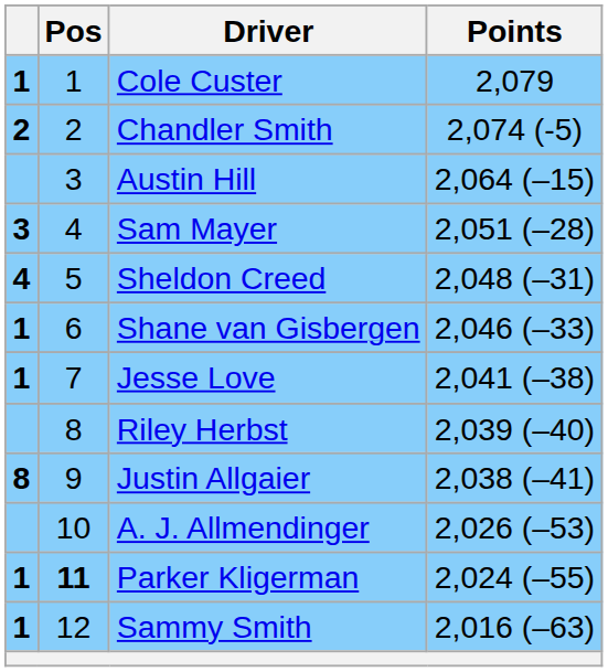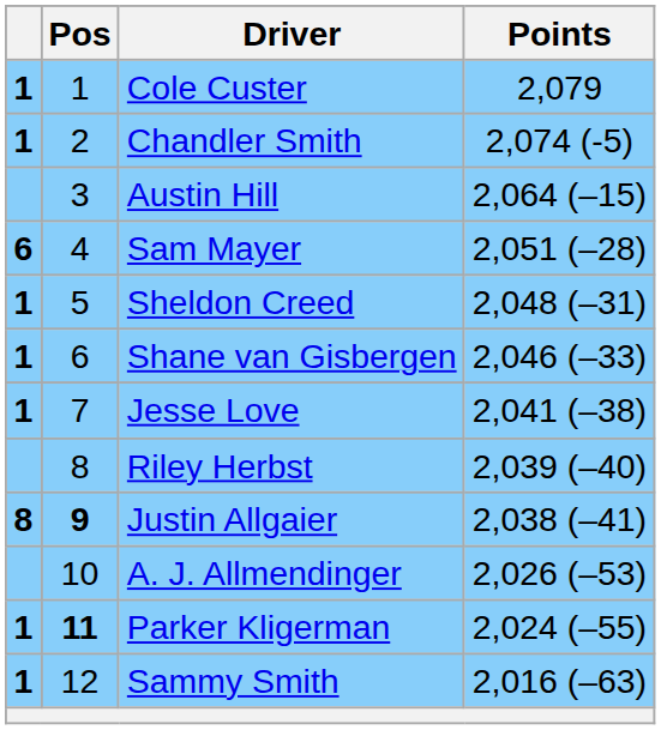Chandler Smith | column 1: 2 -> 1
Sam Mayer | column 1: 3 -> 6
Sheldon Creed | column 1: 4 -> 1
Justin Allgaier | Pos: normal -> bold
